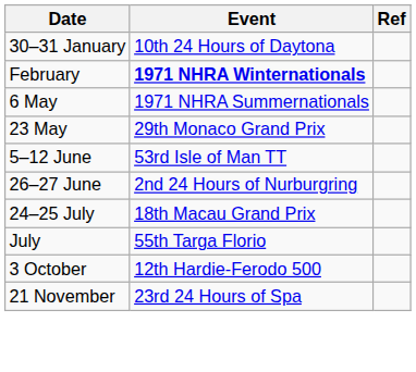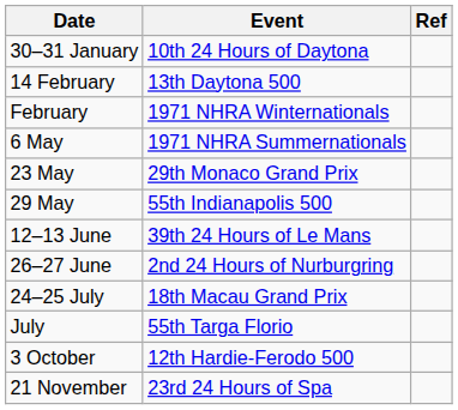+ row: 14 February | 13th Daytona 500
February | Event: bold -> normal
+ row: 29 May | 55th Indianapolis 500
- row: 5–12 June | 53rd Isle of Man TT
+ row: 12–13 June | 39th 24 Hours of Le Mans
